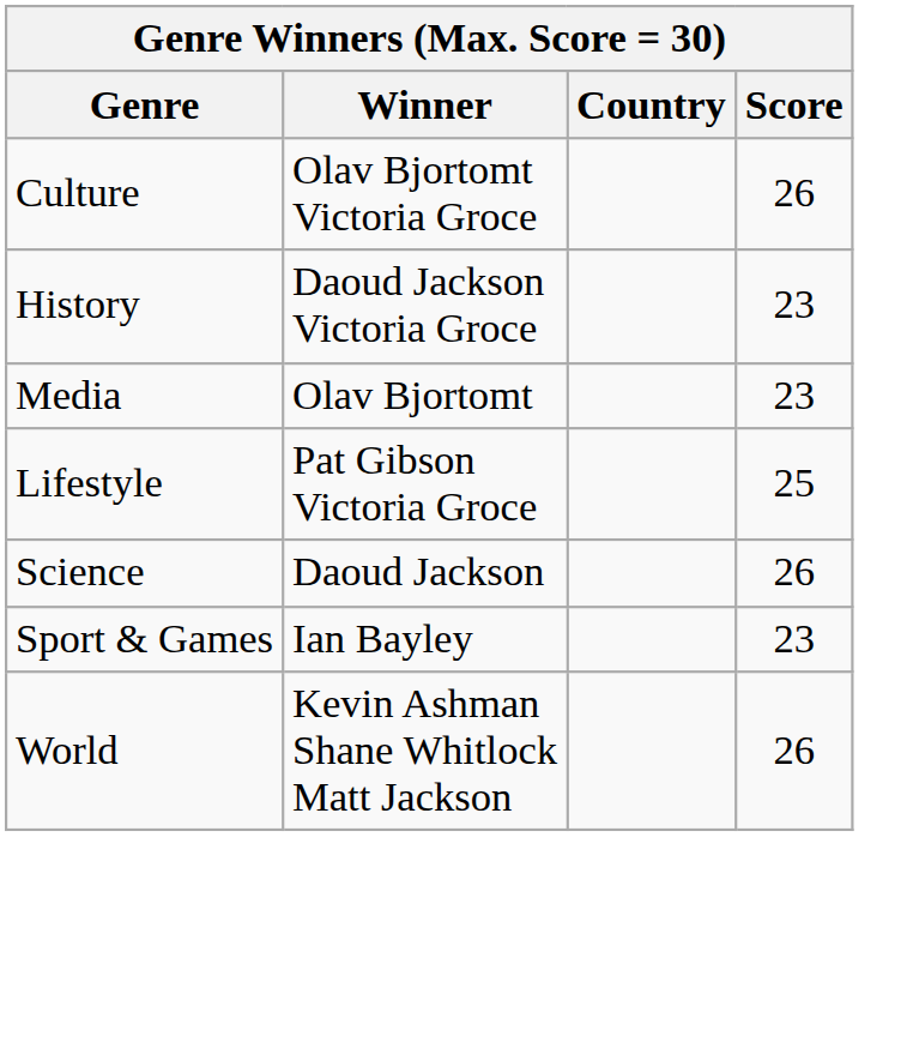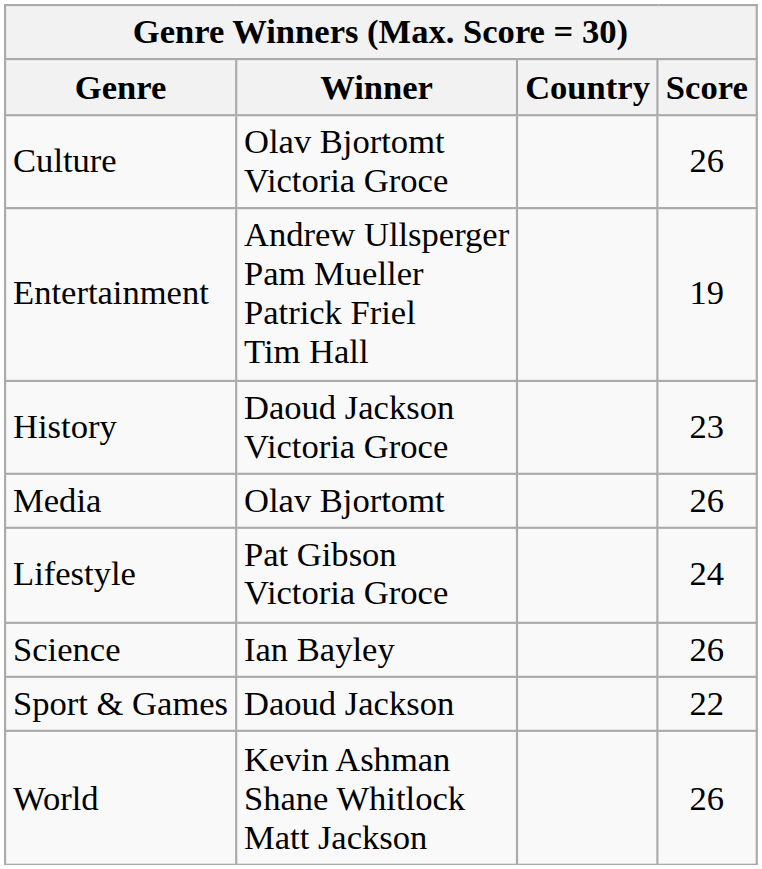+ row: Entertainment | Andrew Ullsperger Pam Mueller Patrick Friel Tim Hall | 19
Media | Score: 23 -> 26
Lifestyle | Score: 25 -> 24
Science | Winner: Daoud Jackson -> Ian Bayley
Sport & Games | Winner: Ian Bayley -> Daoud Jackson
Sport & Games | Score: 23 -> 22
